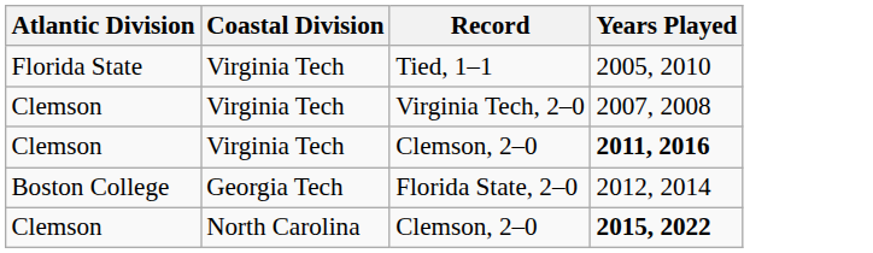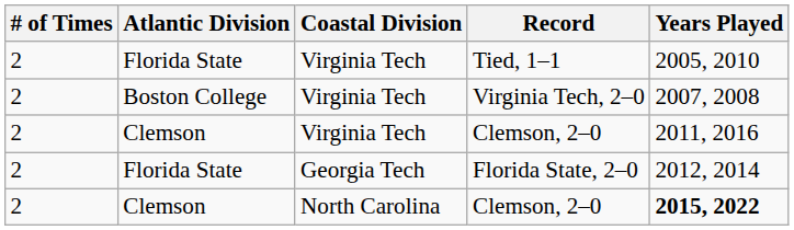+ column: # of Times | 2 | 2 | 2 | 2 | 2
Virginia Tech, 2–0 | Atlantic Division: Clemson -> Boston College
Virginia Tech / Clemson, 2–0 | Years Played: bold -> normal
Florida State, 2–0 | Atlantic Division: Boston College -> Florida State
